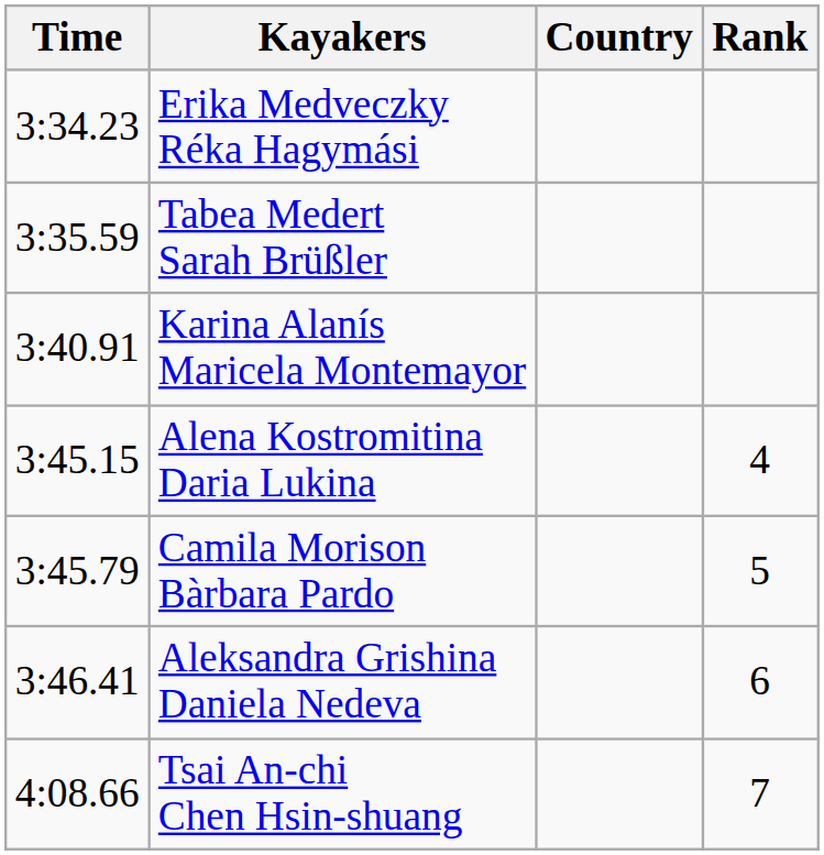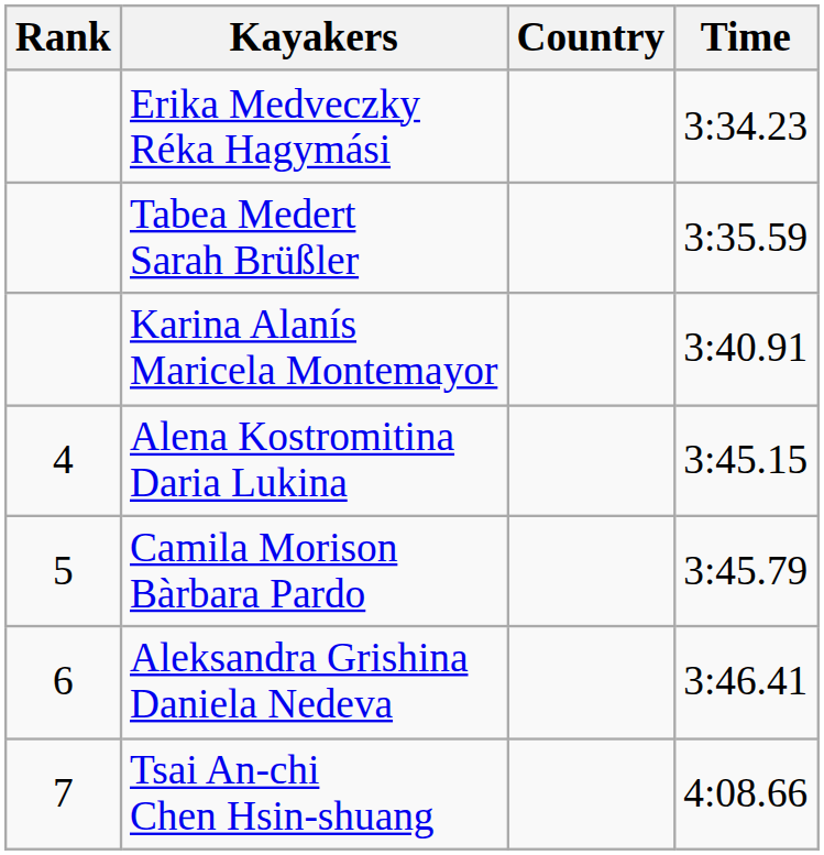columns swapped: Rank <-> Time
